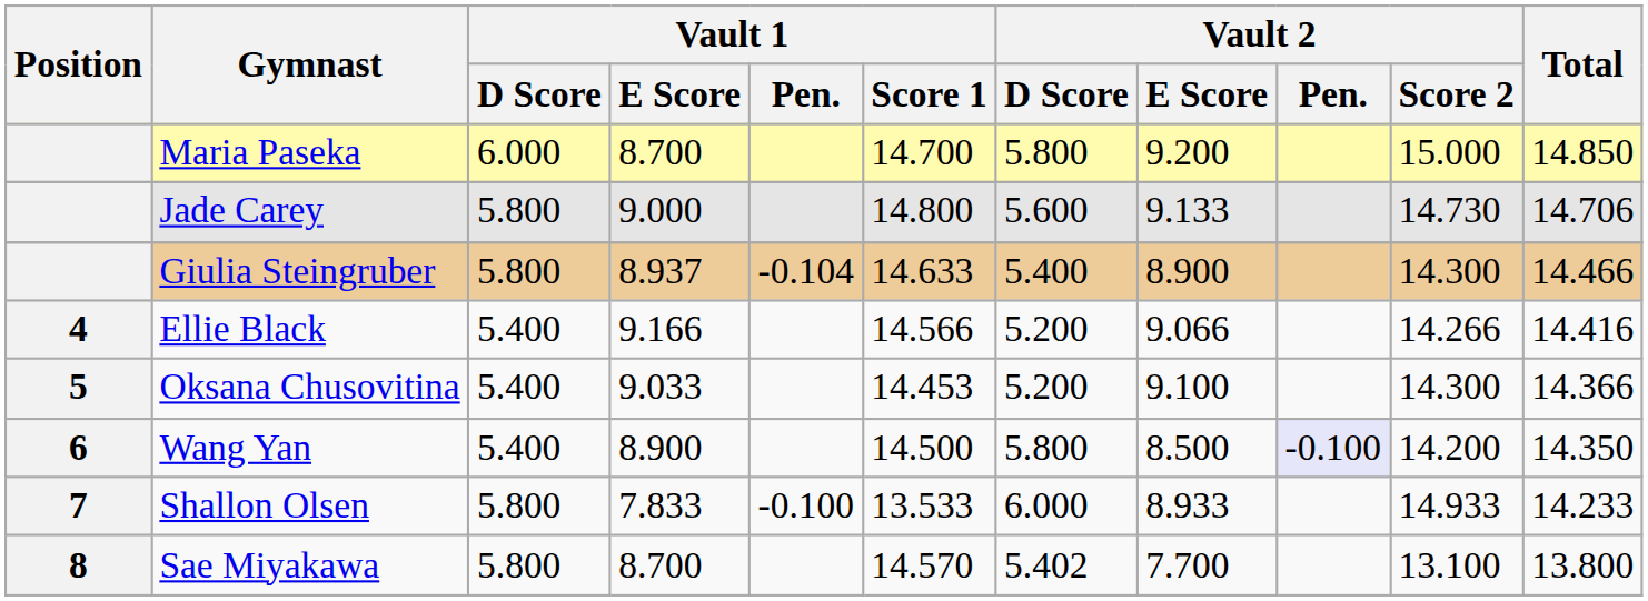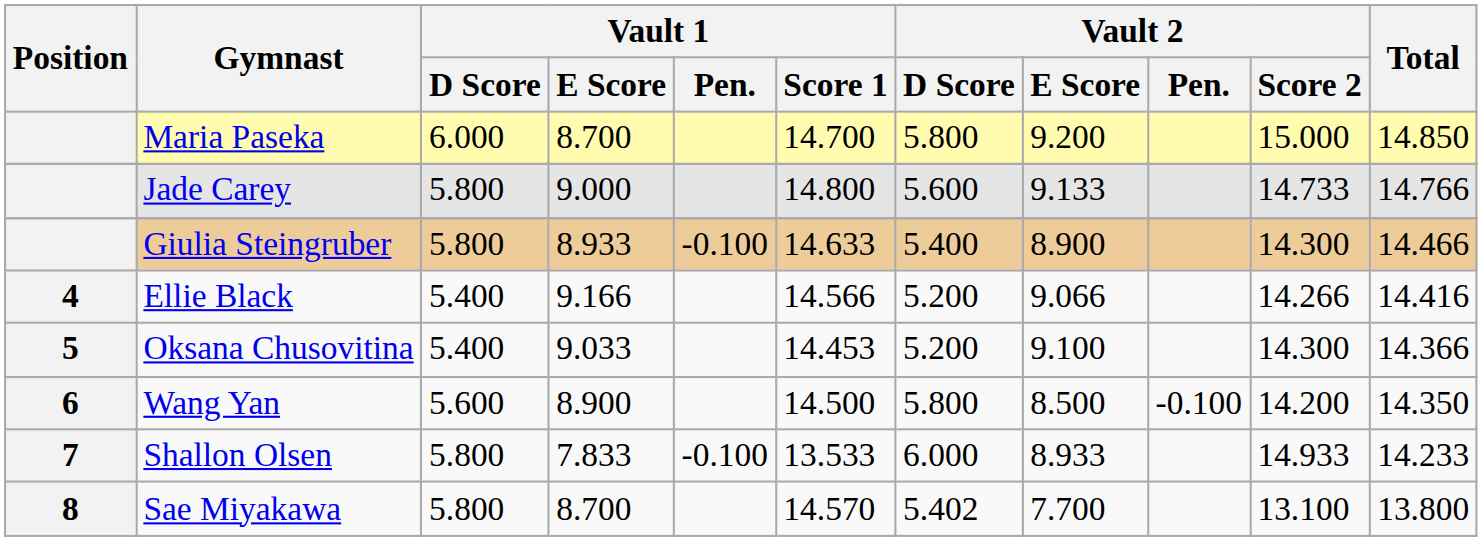Jade Carey | Vault 2 / Score 2: 14.730 -> 14.733
Jade Carey | Total: 14.706 -> 14.766
Giulia Steingruber | Vault 1 / E Score: 8.937 -> 8.933
Giulia Steingruber | Vault 1 / Pen.: -0.104 -> -0.100
Wang Yan | Vault 1 / D Score: 5.400 -> 5.600
Wang Yan | Vault 2 / Pen.: lavender background -> no background
